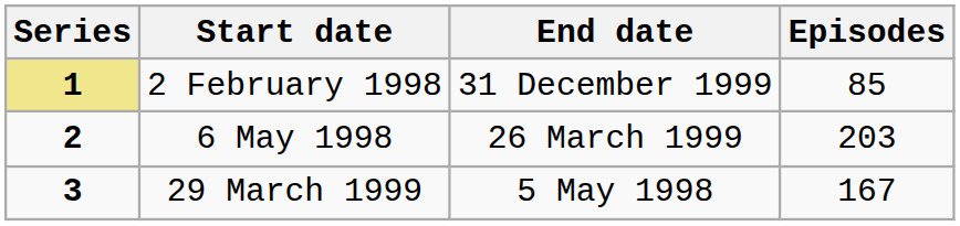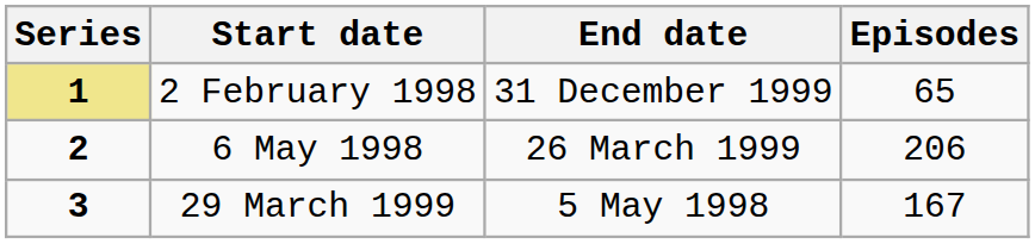2 February 1998 | Episodes: 85 -> 65
6 May 1998 | Episodes: 203 -> 206
